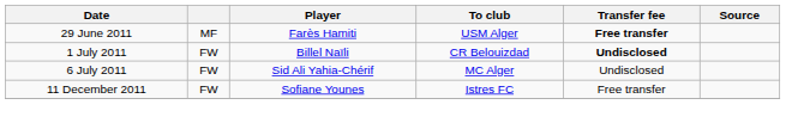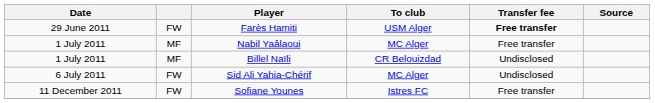Farès Hamiti | column 2: MF -> FW
+ row: 1 July 2011 | MF | Nabil Yaâlaoui | MC Alger | Free transfer
Billel Naïli | column 2: FW -> MF
Billel Naïli | Transfer fee: bold -> normal
